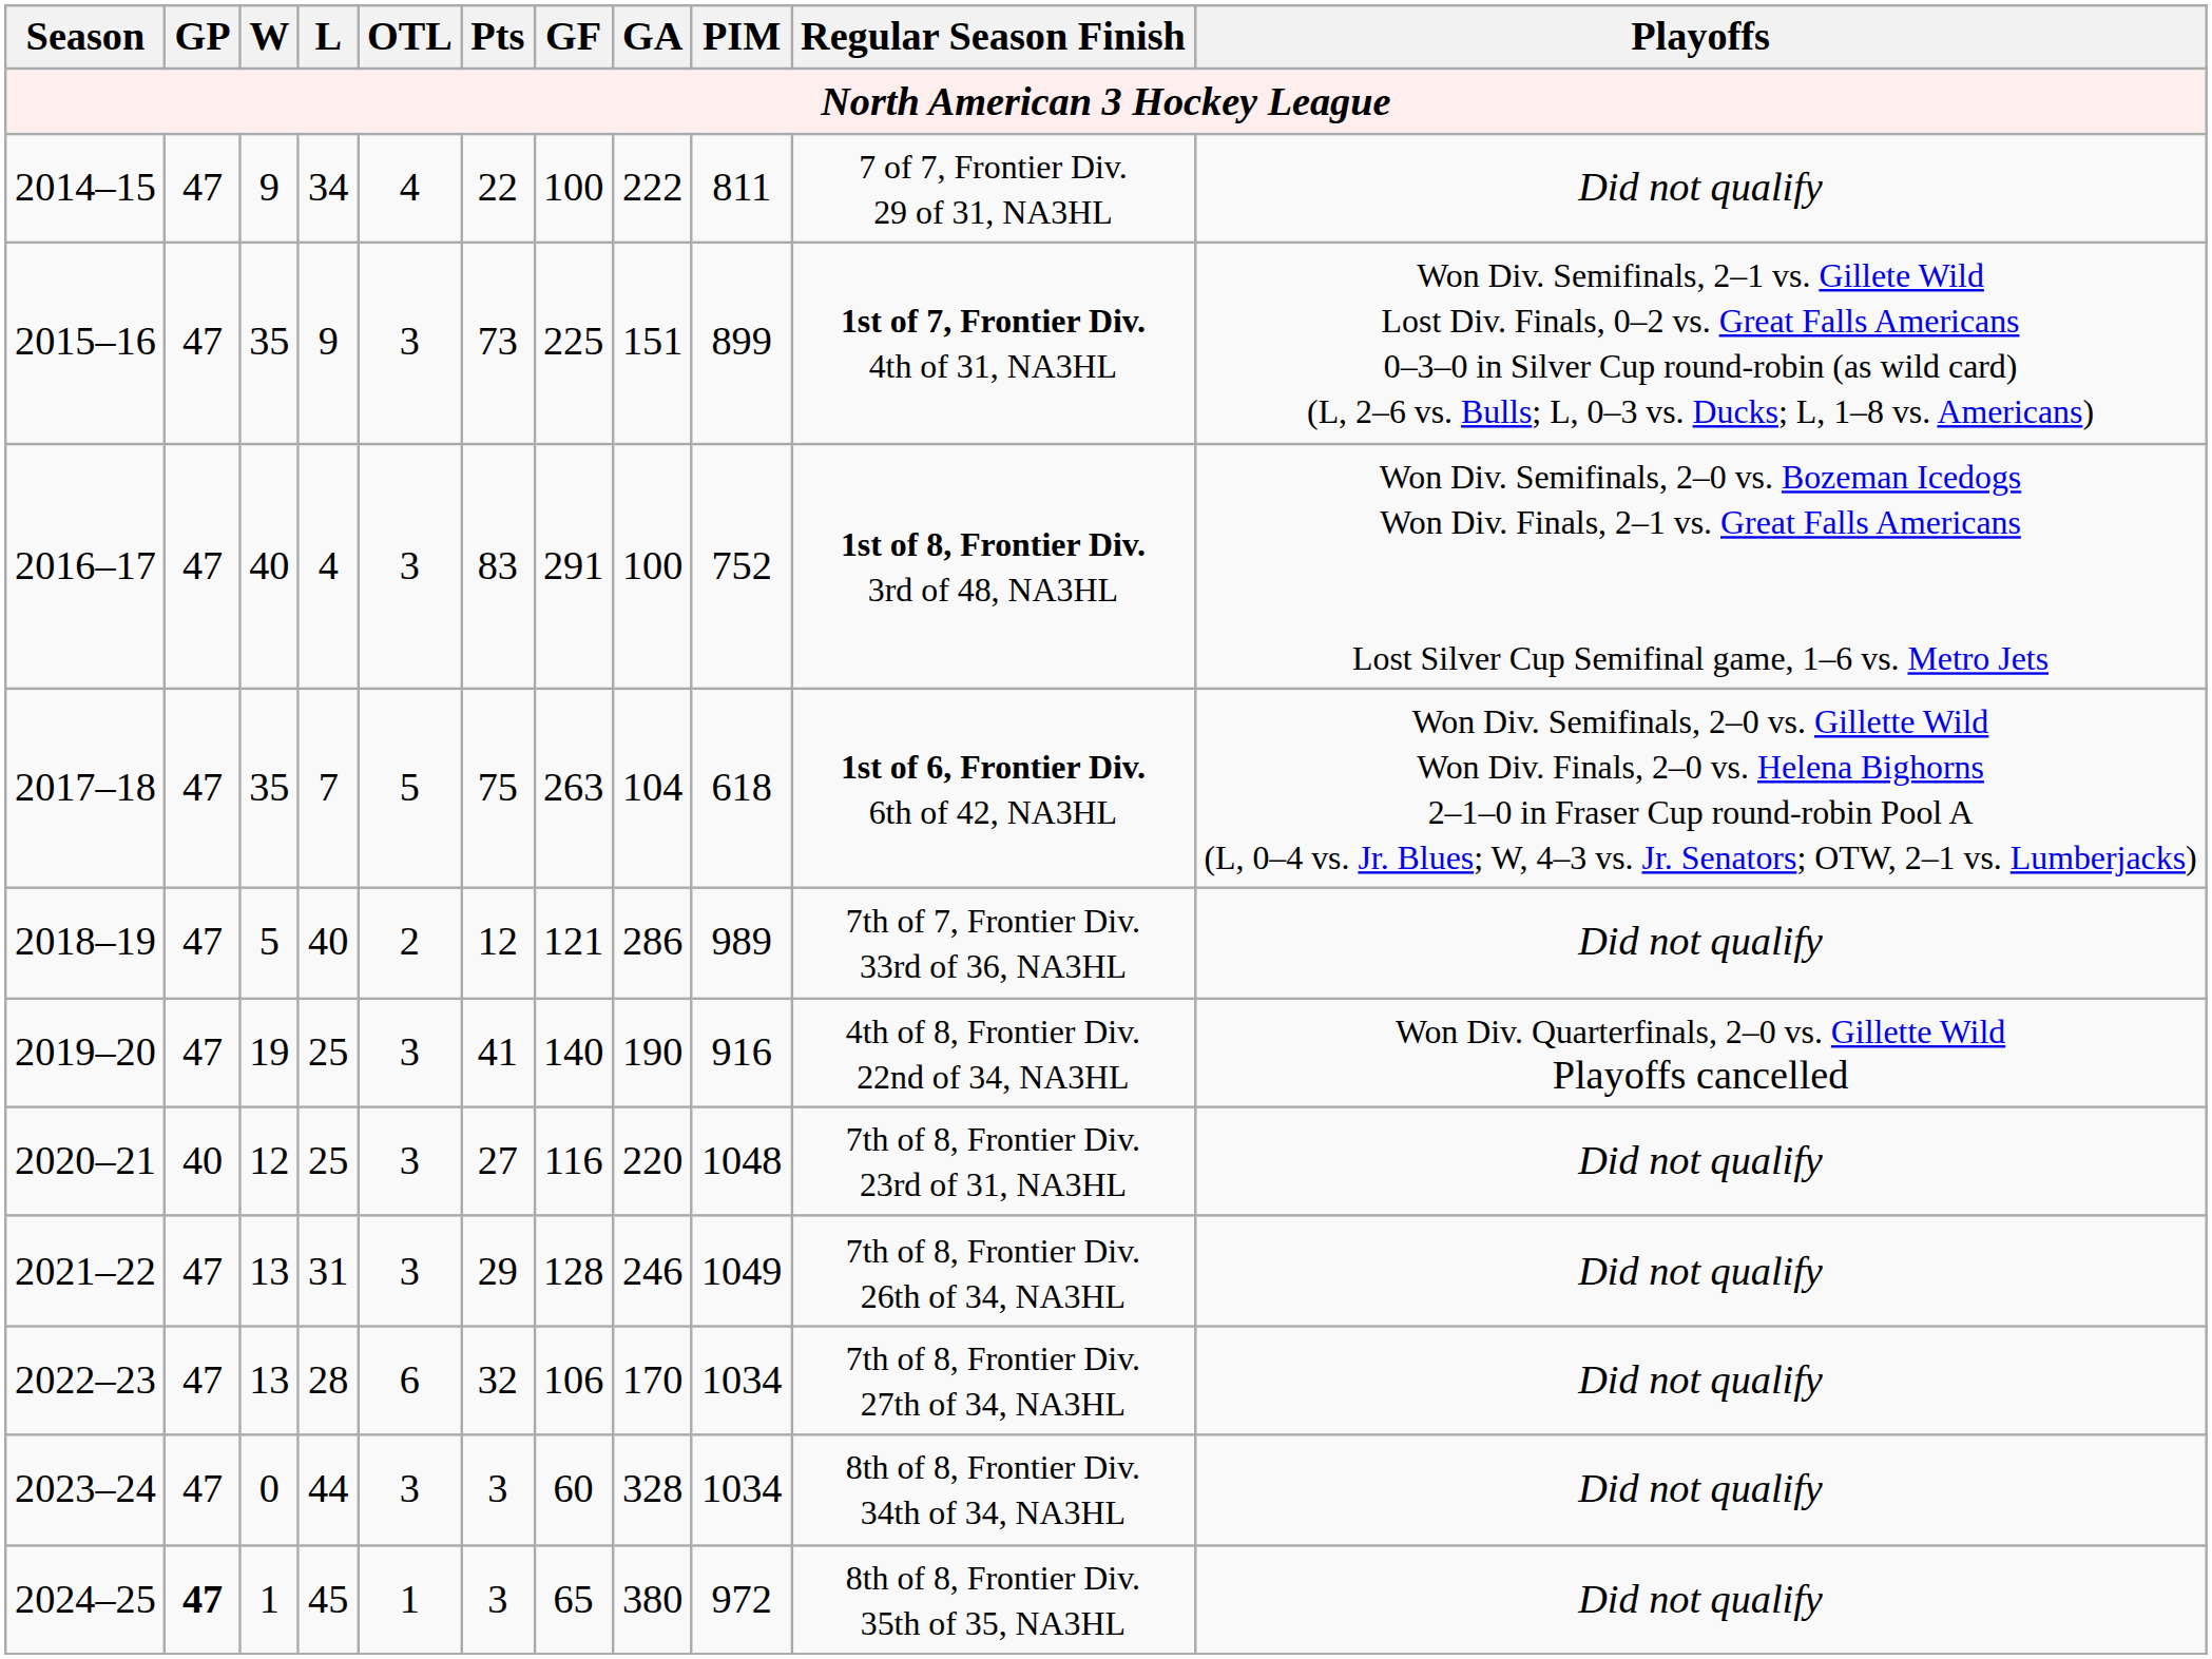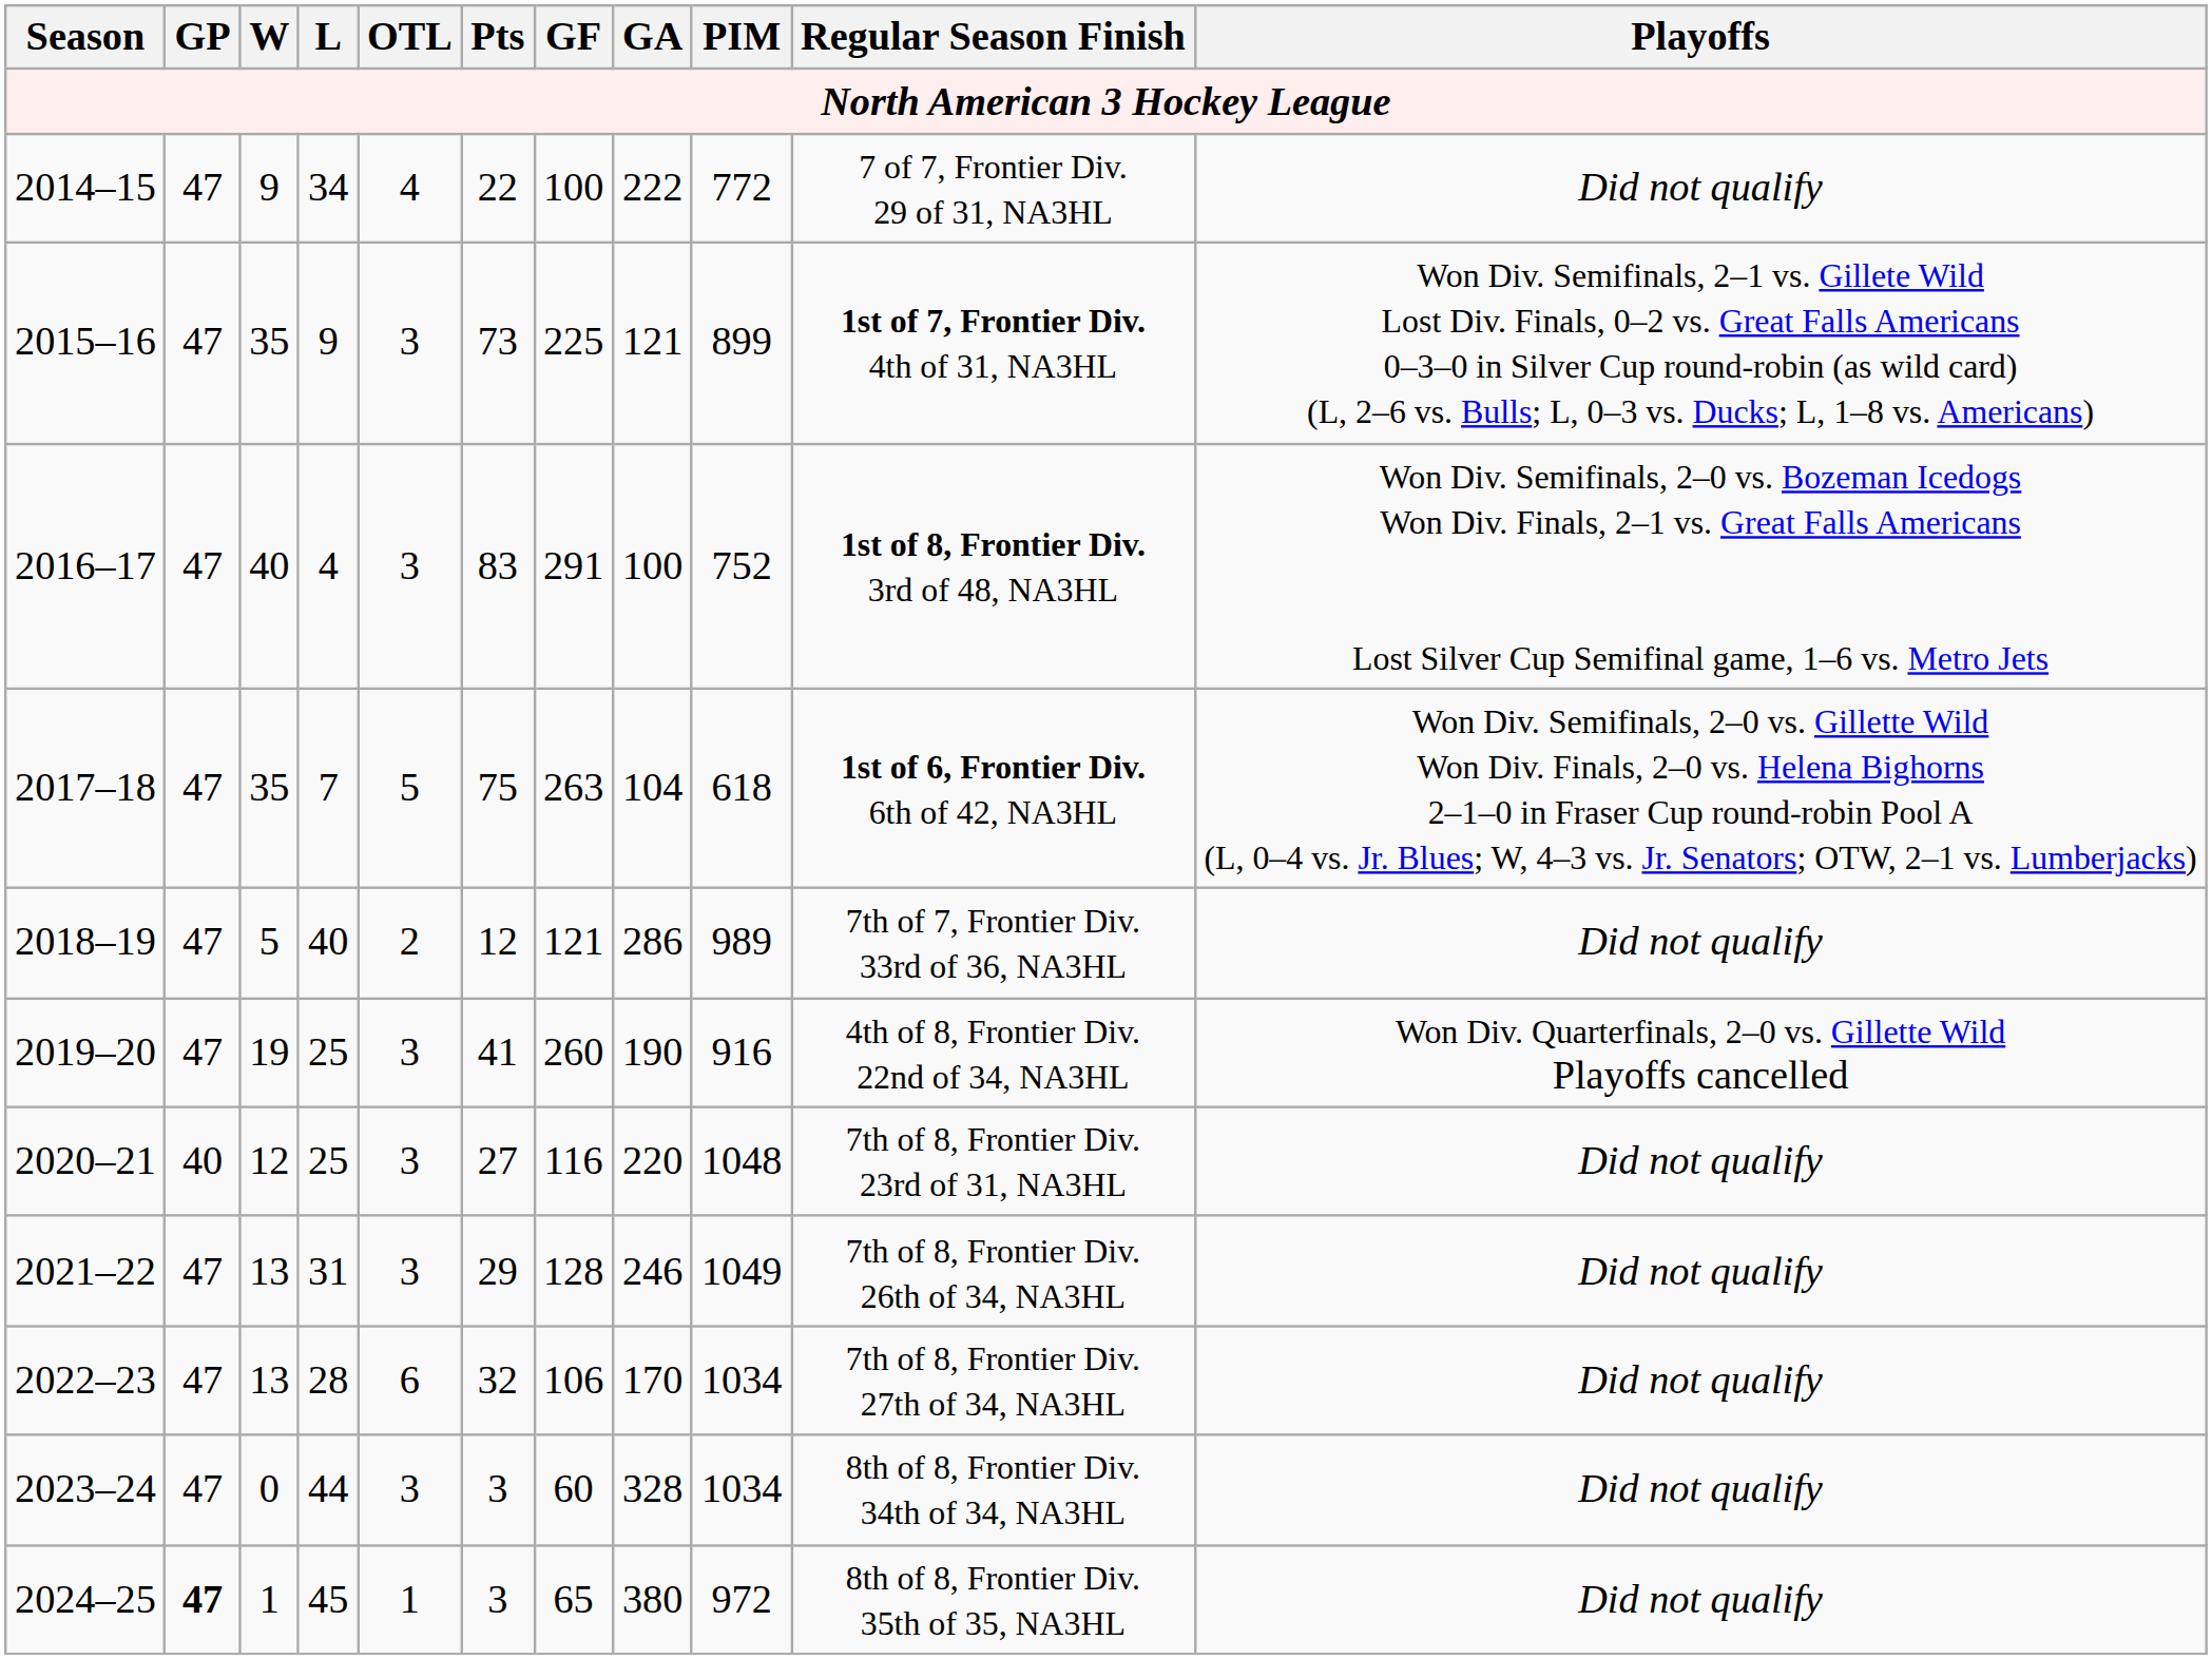2014–15 | PIM: 811 -> 772
2015–16 | GA: 151 -> 121
2019–20 | GF: 140 -> 260
